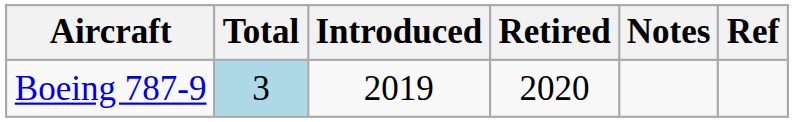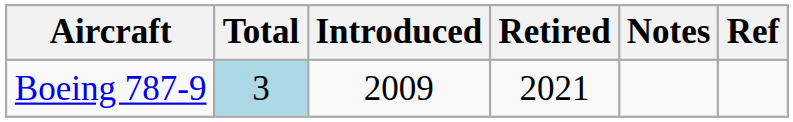Boeing 787-9 | Introduced: 2019 -> 2009
Boeing 787-9 | Retired: 2020 -> 2021
